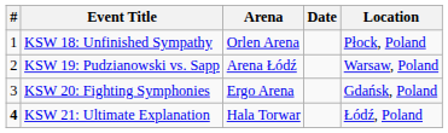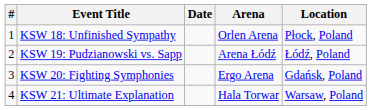columns swapped: Date <-> Arena
KSW 19: Pudzianowski vs. Sapp | Location: Warsaw, Poland -> Łódź, Poland
KSW 21: Ultimate Explanation | #: bold -> normal
KSW 21: Ultimate Explanation | Location: Łódź, Poland -> Warsaw, Poland
